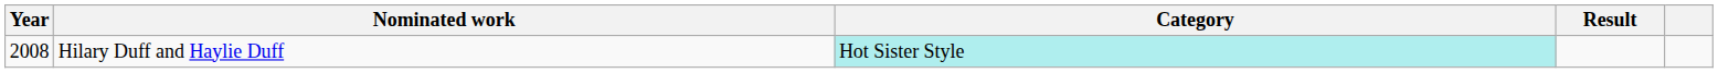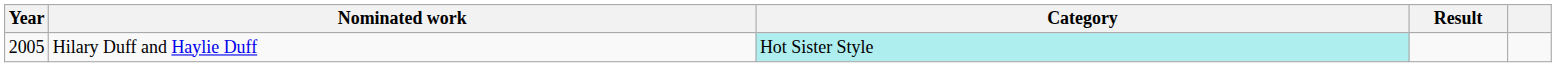Hilary Duff and Haylie Duff | Year: 2008 -> 2005
